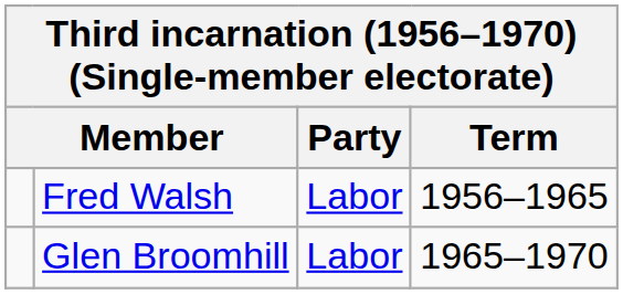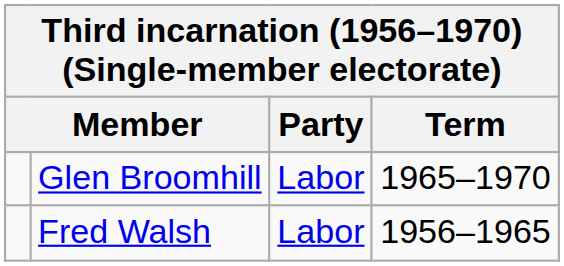rows swapped: Fred Walsh <-> Glen Broomhill
